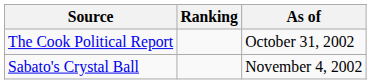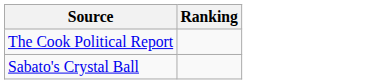- column: As of | October 31, 2002 | November 4, 2002
